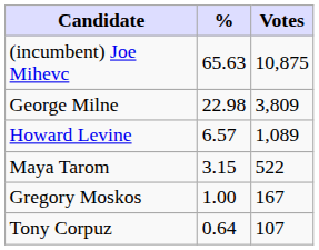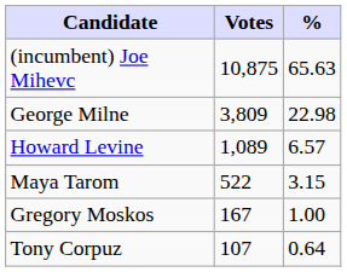columns swapped: Votes <-> %
